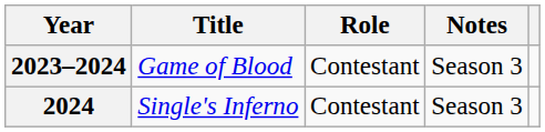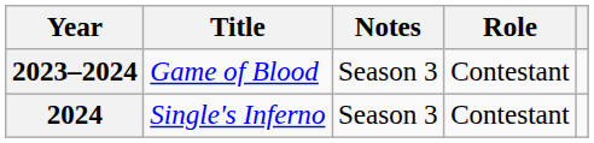columns swapped: Role <-> Notes
